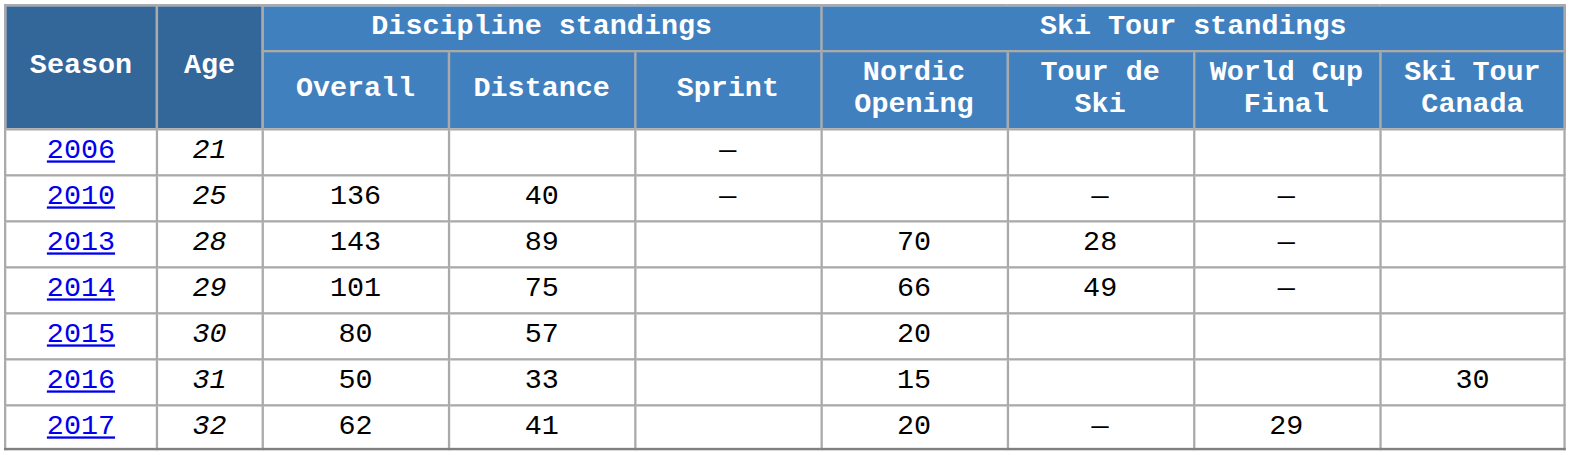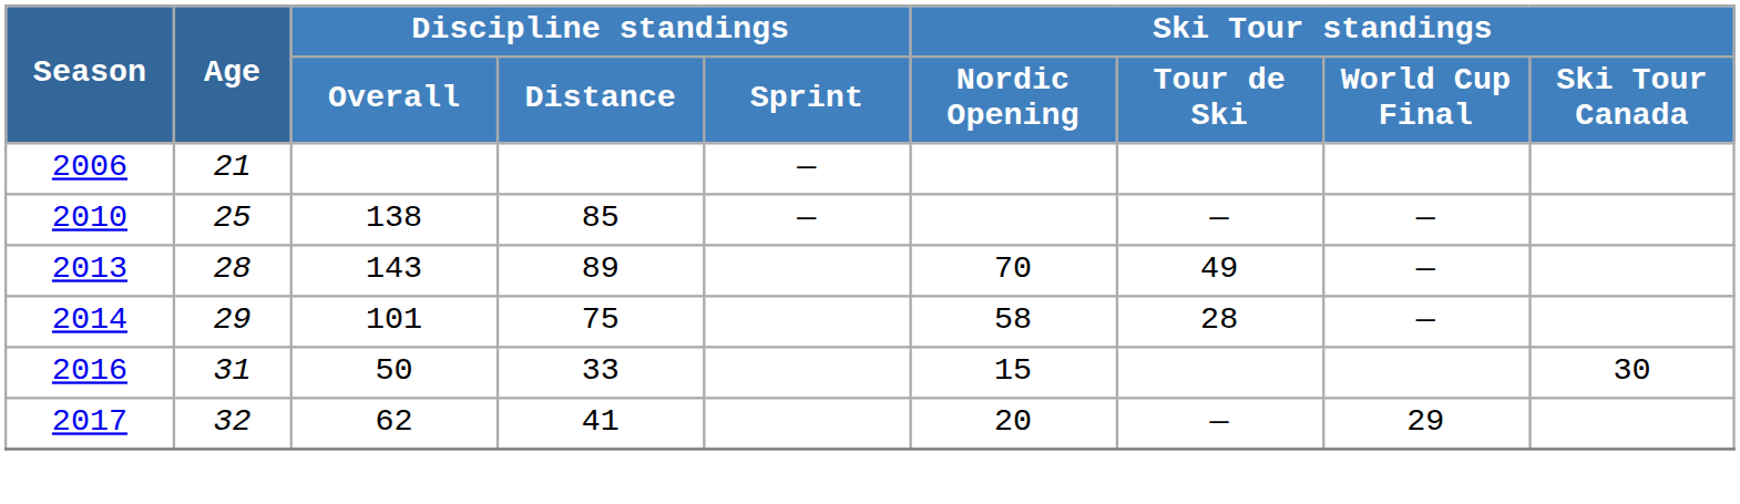2010 | Discipline standings / Overall: 136 -> 138
2010 | Discipline standings / Distance: 40 -> 85
2013 | Ski Tour standings / Tour de Ski: 28 -> 49
2014 | Ski Tour standings / Nordic Opening: 66 -> 58
2014 | Ski Tour standings / Tour de Ski: 49 -> 28
- row: 2015 | 30 | 80 | 57 | 20
